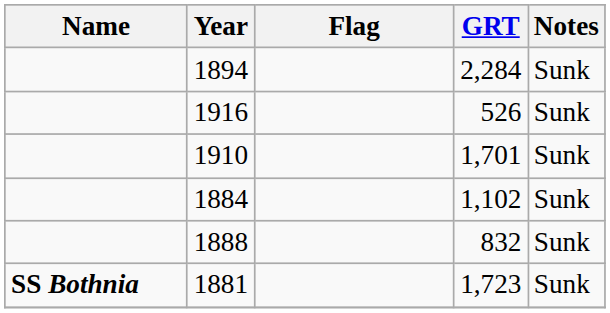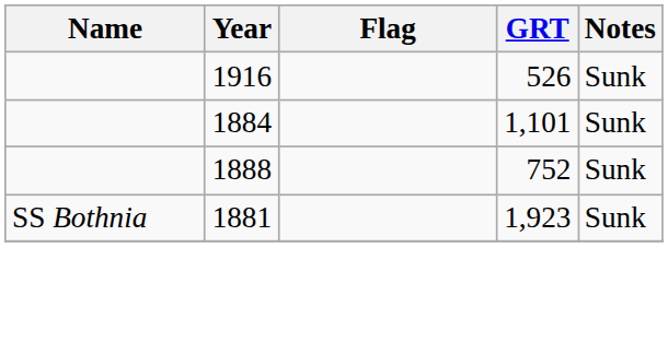- row: 1894 | 2,284 | Sunk
- row: 1910 | 1,701 | Sunk
1884 | GRT: 1,102 -> 1,101
1888 | GRT: 832 -> 752
1881 | Name: bold -> normal
1881 | GRT: 1,723 -> 1,923
